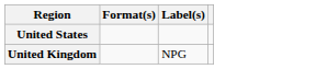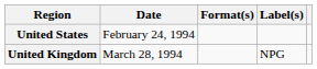+ column: Date | February 24, 1994 | March 28, 1994
